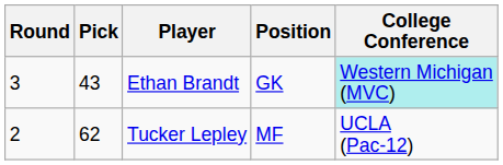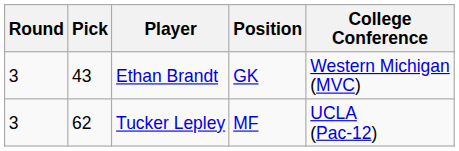Ethan Brandt | College Conference: paleturquoise background -> no background
Tucker Lepley | Round: 2 -> 3
